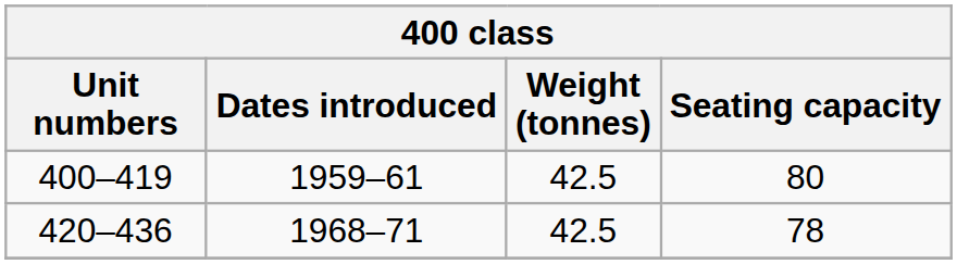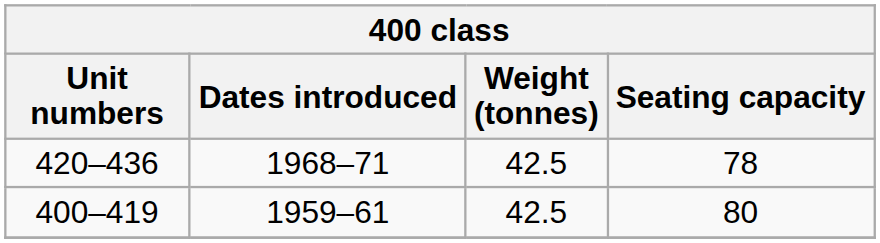rows swapped: 400–419 <-> 420–436
